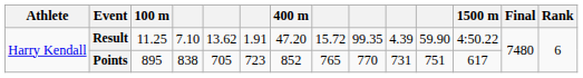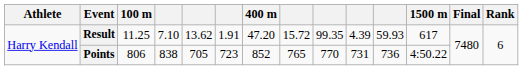Result | column 11: 59.90 -> 59.93
Result | 1500 m: 4:50.22 -> 617
Points | 100 m: 895 -> 806
Points | column 11: 751 -> 736
Points | 1500 m: 617 -> 4:50.22
